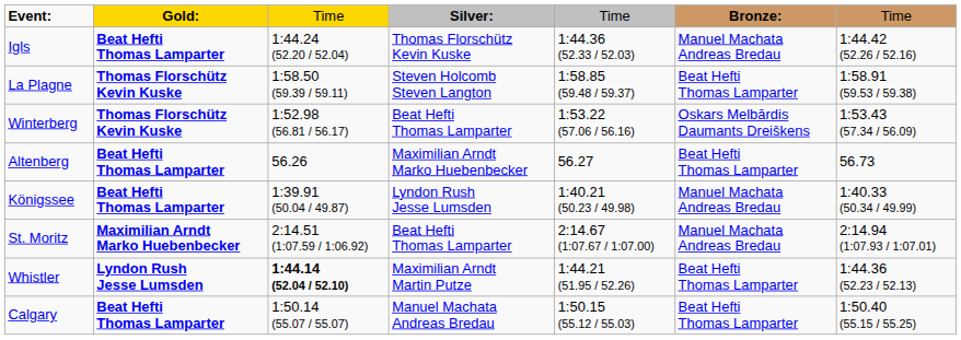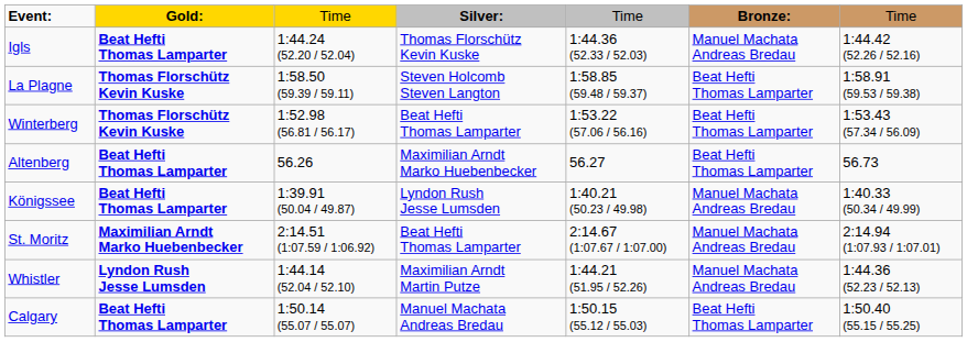Winterberg | column 6: Oskars Melbārdis Daumants Dreiškens -> Beat Hefti Thomas Lamparter
Whistler | column 3: bold -> normal
Whistler | column 6: Beat Hefti Thomas Lamparter -> Manuel Machata Andreas Bredau
